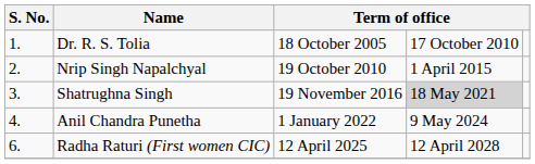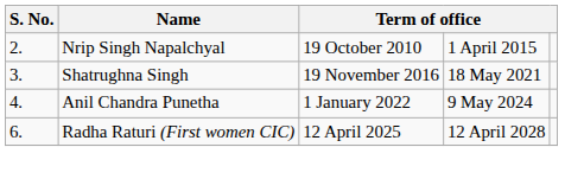- row: 1. | Dr. R. S. Tolia | 18 October 2005 | 17 October 2010
Shatrughna Singh | column 4: lightgrey background -> no background
